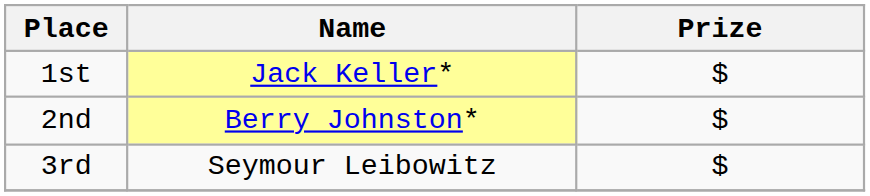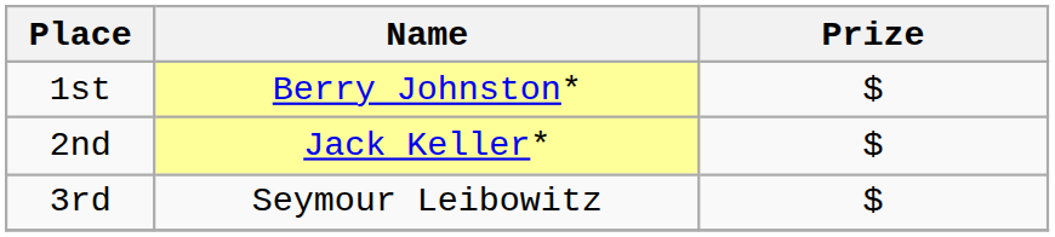1st | Name: Jack Keller* -> Berry Johnston*
2nd | Name: Berry Johnston* -> Jack Keller*
